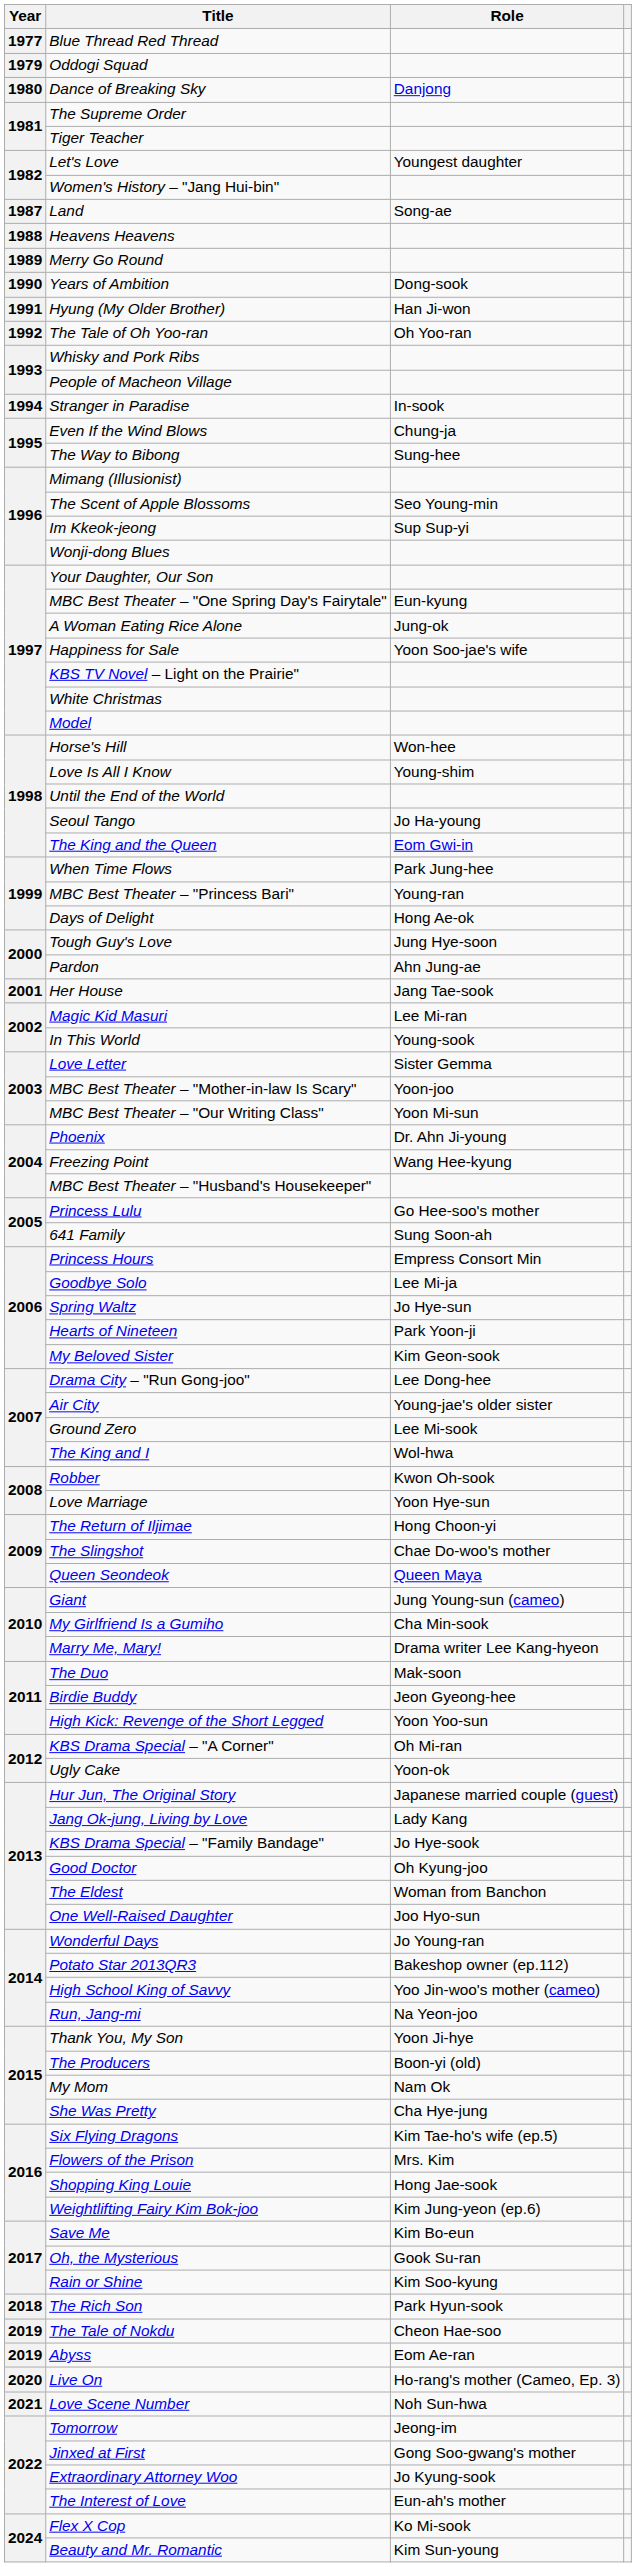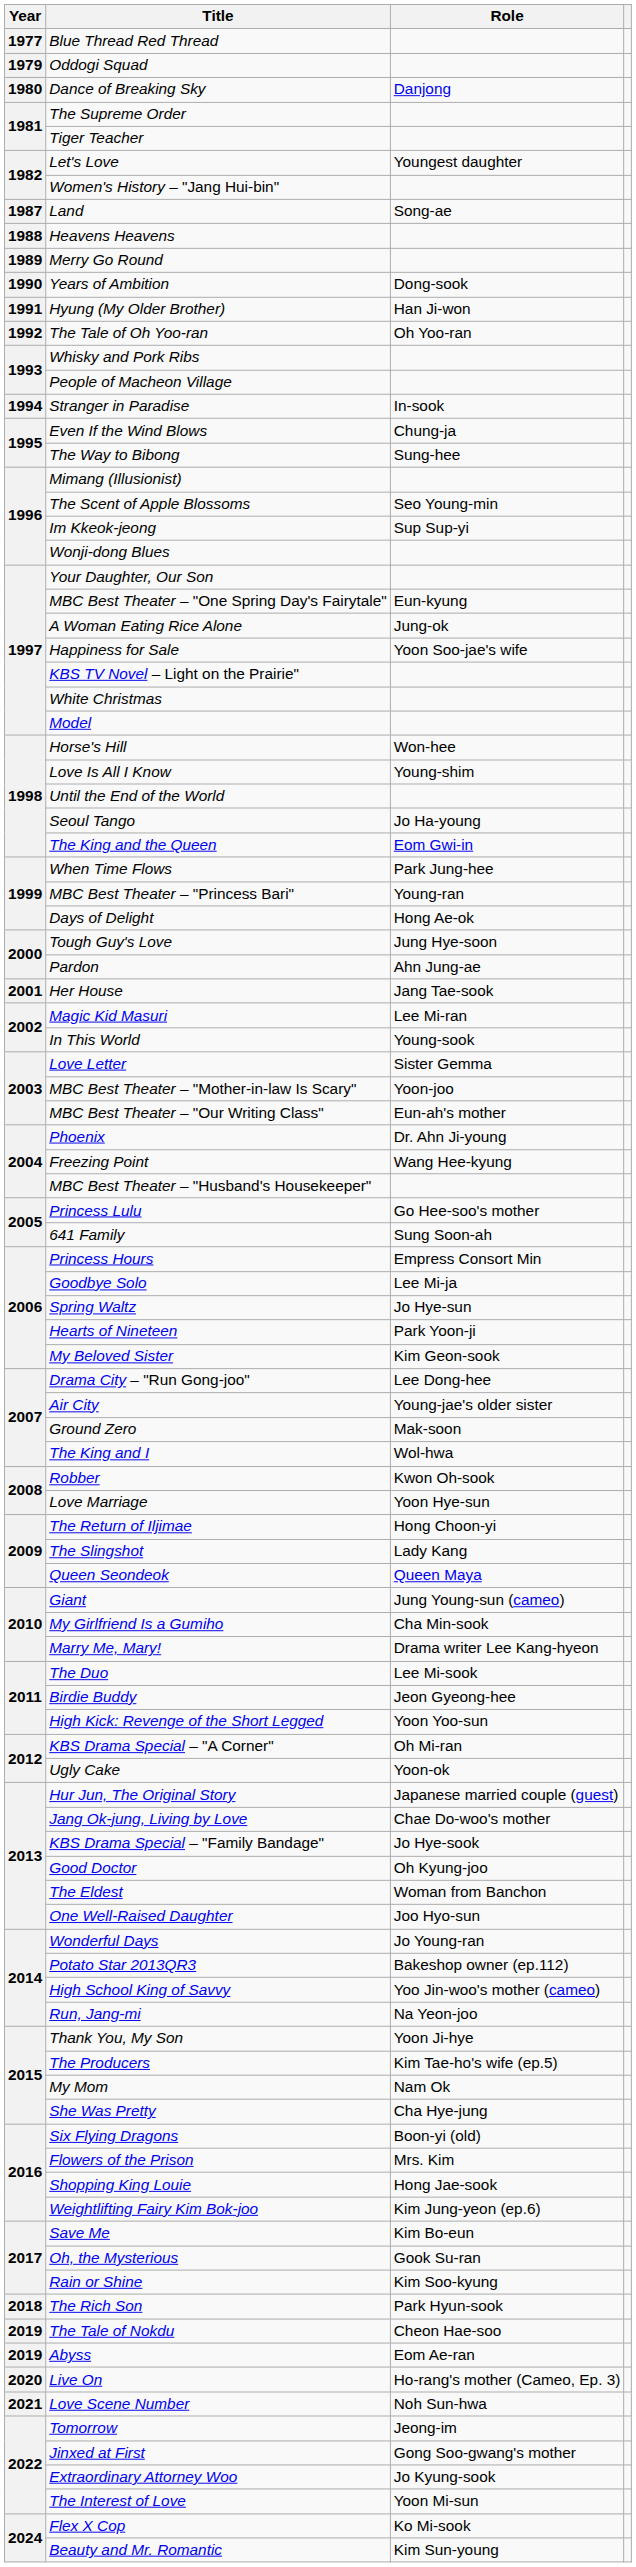MBC Best Theater – "Our Writing Class" | Role: Yoon Mi-sun -> Eun-ah's mother
Ground Zero | Role: Lee Mi-sook -> Mak-soon
The Slingshot | Role: Chae Do-woo's mother -> Lady Kang
The Duo | Role: Mak-soon -> Lee Mi-sook
Jang Ok-jung, Living by Love | Role: Lady Kang -> Chae Do-woo's mother
The Producers | Role: Boon-yi (old) -> Kim Tae-ho's wife (ep.5)
Six Flying Dragons | Role: Kim Tae-ho's wife (ep.5) -> Boon-yi (old)
The Interest of Love | Role: Eun-ah's mother -> Yoon Mi-sun
